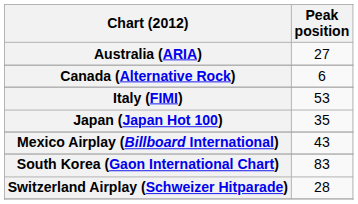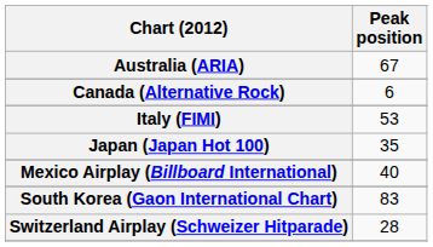Australia (ARIA) | Peak position: 27 -> 67
Mexico Airplay (Billboard International) | Peak position: 43 -> 40
